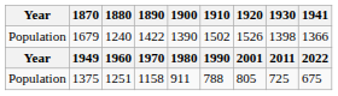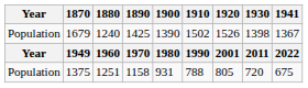1679 | 1890: 1422 -> 1425
1679 | 1941: 1366 -> 1367
1375 | 1900: 911 -> 931
1375 | 1930: 725 -> 720
